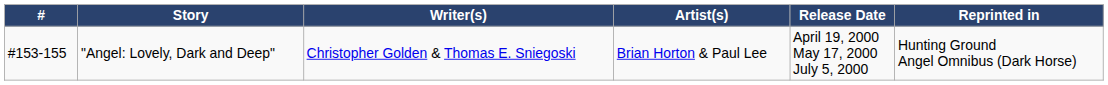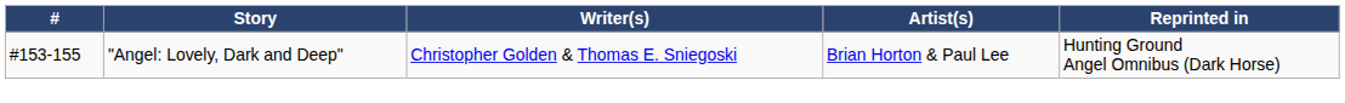- column: Release Date | April 19, 2000 May 17, 2000 July 5, 2000
